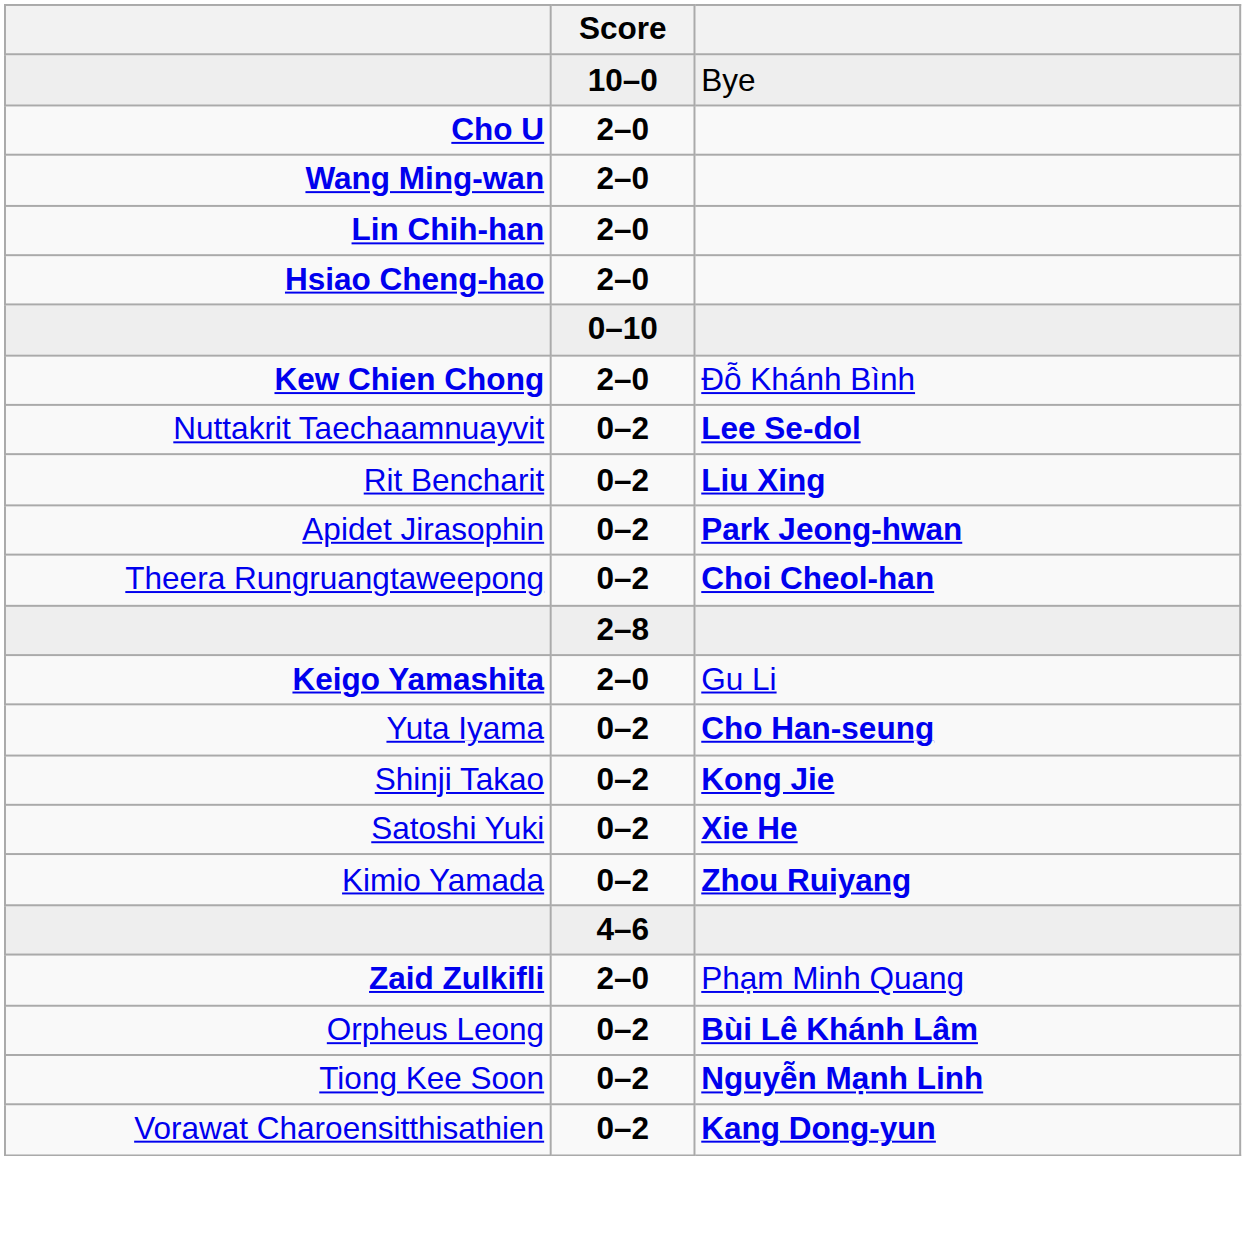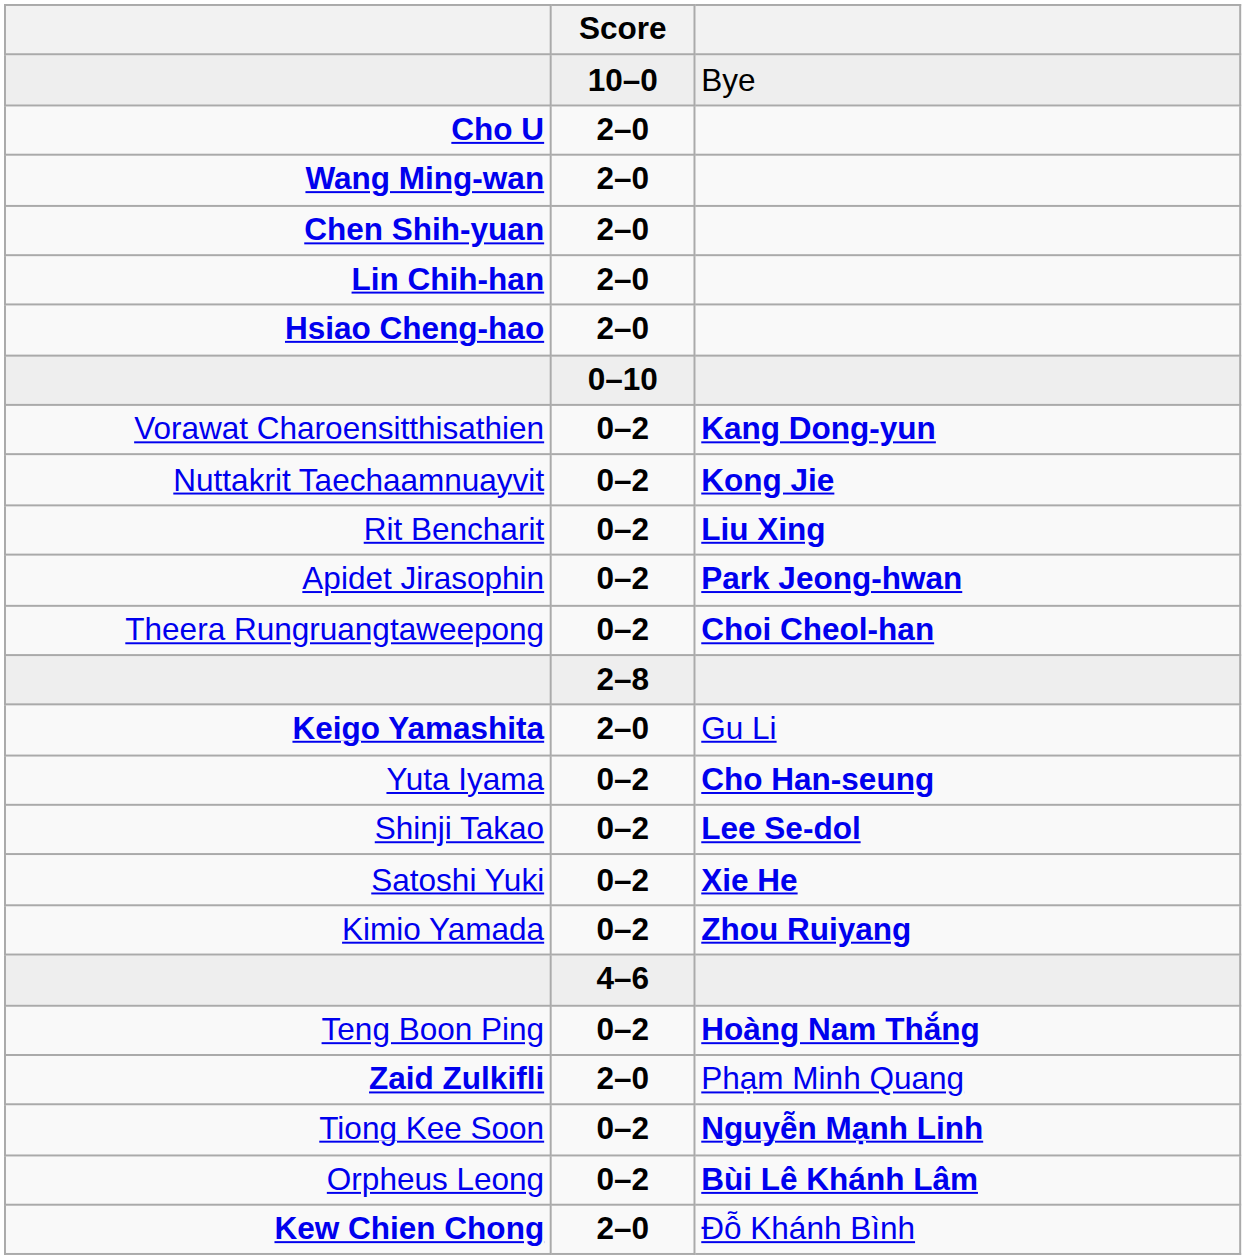+ row: Chen Shih-yuan | 2–0
rows swapped: Vorawat Charoensitthisathien <-> Kew Chien Chong
Nuttakrit Taechaamnuayvit | column 3: Lee Se-dol -> Kong Jie
Shinji Takao | column 3: Kong Jie -> Lee Se-dol
+ row: Teng Boon Ping | 0–2 | Hoàng Nam Thắng
rows swapped: Tiong Kee Soon <-> Orpheus Leong
